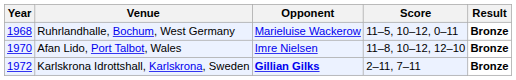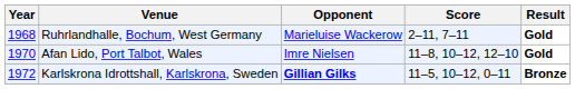Ruhrlandhalle, Bochum, West Germany | Score: 11–5, 10–12, 0–11 -> 2–11, 7–11
Ruhrlandhalle, Bochum, West Germany | Result: Bronze -> Gold
Afan Lido, Port Talbot, Wales | Result: Bronze -> Gold
Karlskrona Idrottshall, Karlskrona, Sweden | Score: 2–11, 7–11 -> 11–5, 10–12, 0–11
